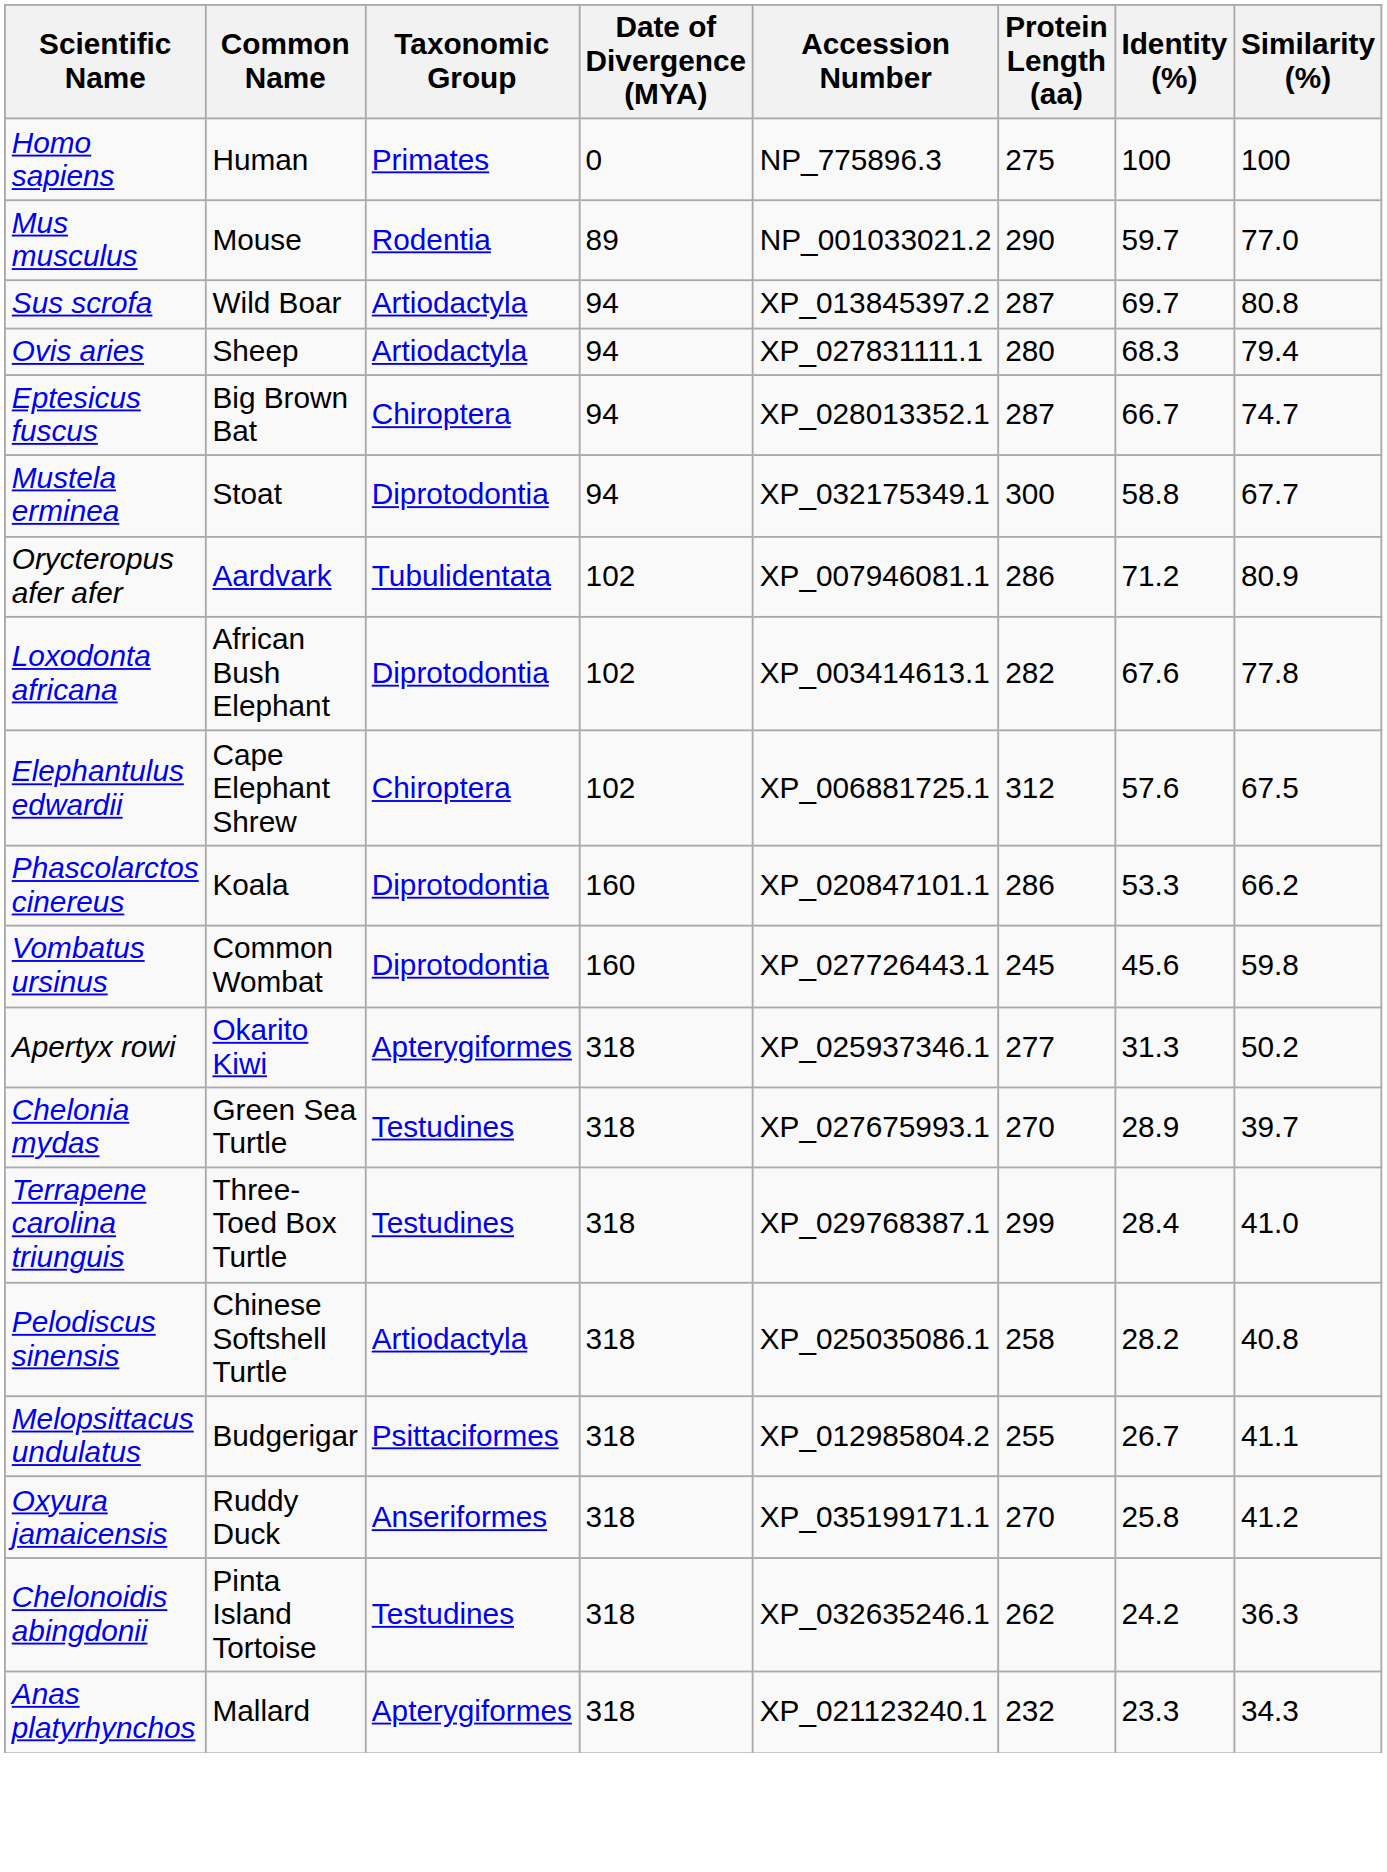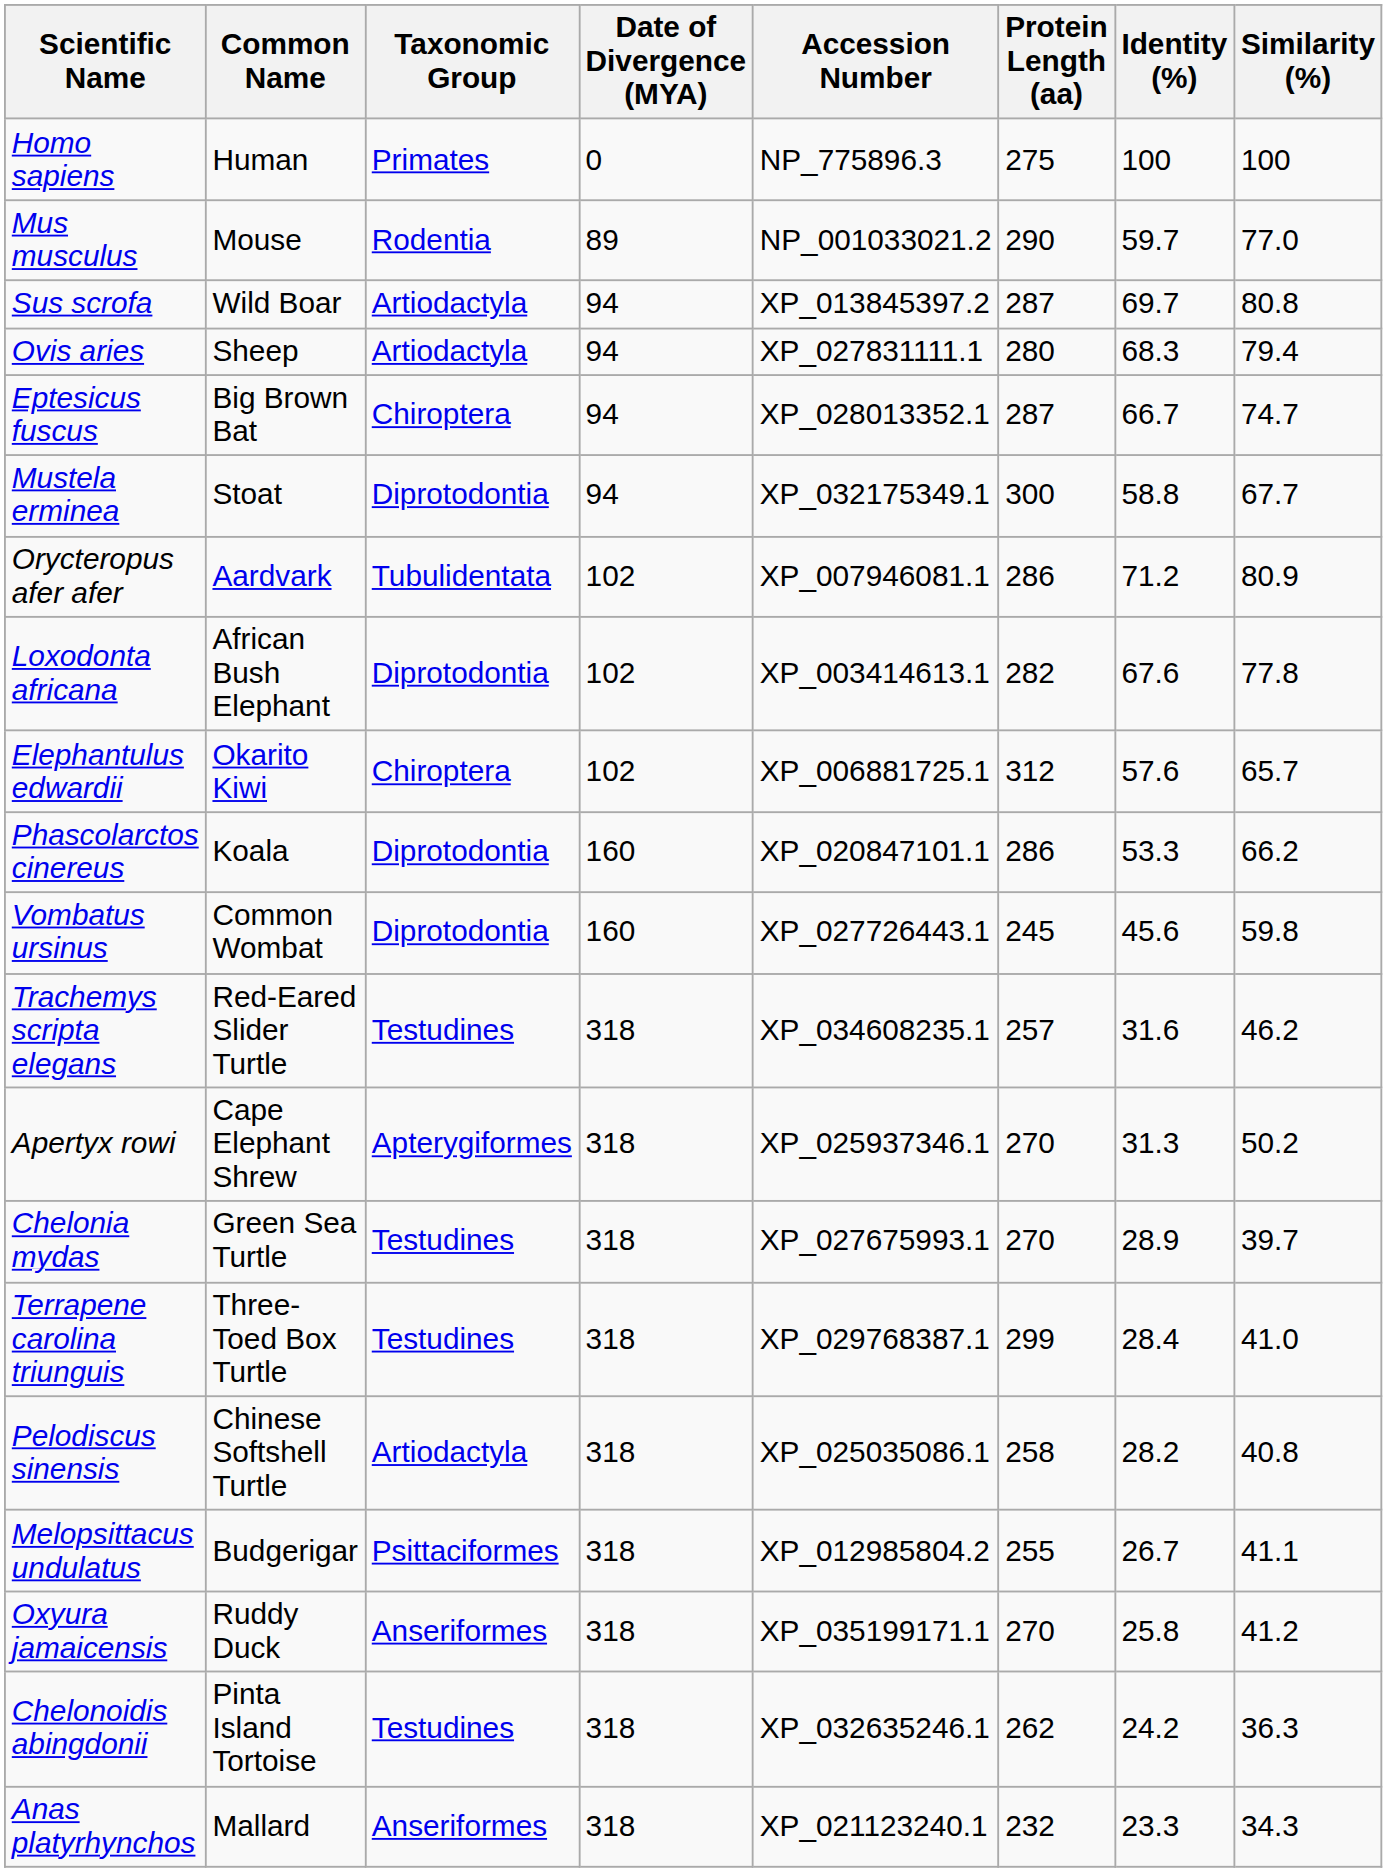Elephantulus edwardii | Common Name: Cape Elephant Shrew -> Okarito Kiwi
Elephantulus edwardii | Similarity (%): 67.5 -> 65.7
+ row: Trachemys scripta elegans | Red-Eared Slider Turtle | Testudines | 318 | XP_034608235.1 | 257 | 31.6 | 46.2
Apertyx rowi | Common Name: Okarito Kiwi -> Cape Elephant Shrew
Apertyx rowi | Protein Length (aa): 277 -> 270
Anas platyrhynchos | Taxonomic Group: Apterygiformes -> Anseriformes
